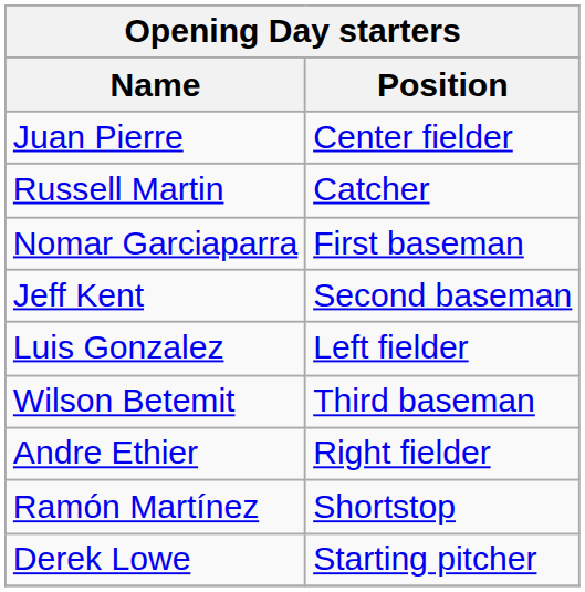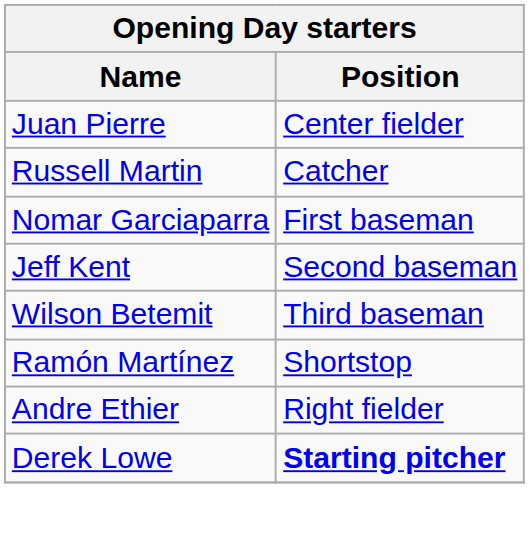- row: Luis Gonzalez | Left fielder
rows swapped: Andre Ethier <-> Ramón Martínez
Derek Lowe | Position: normal -> bold
